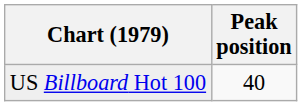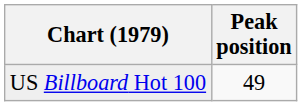US Billboard Hot 100 | Peak position: 40 -> 49
